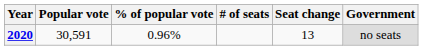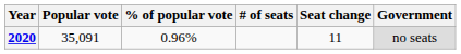2020 | Popular vote: 30,591 -> 35,091
2020 | Seat change: 13 -> 11
